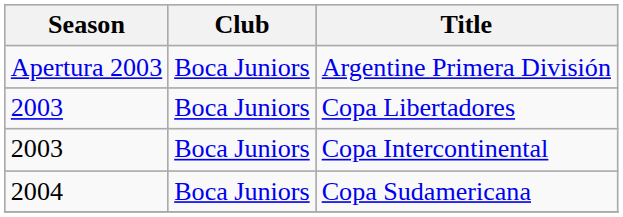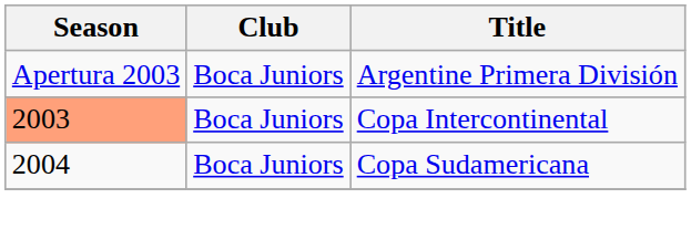- row: 2003 | Boca Juniors | Copa Libertadores
Copa Intercontinental | Season: no background -> lightsalmon background
